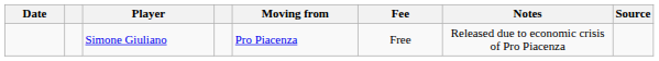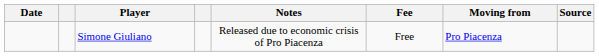columns swapped: Moving from <-> Notes
